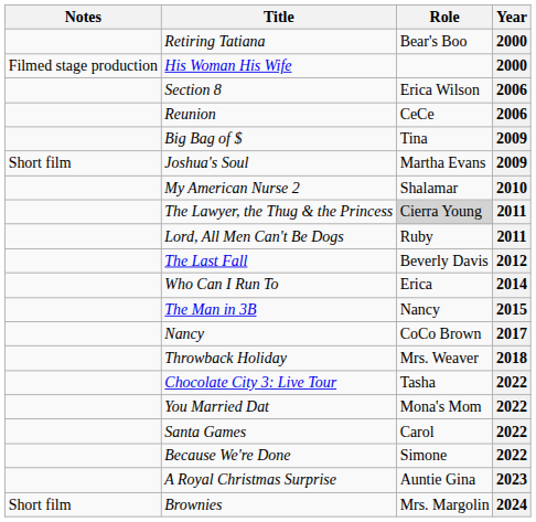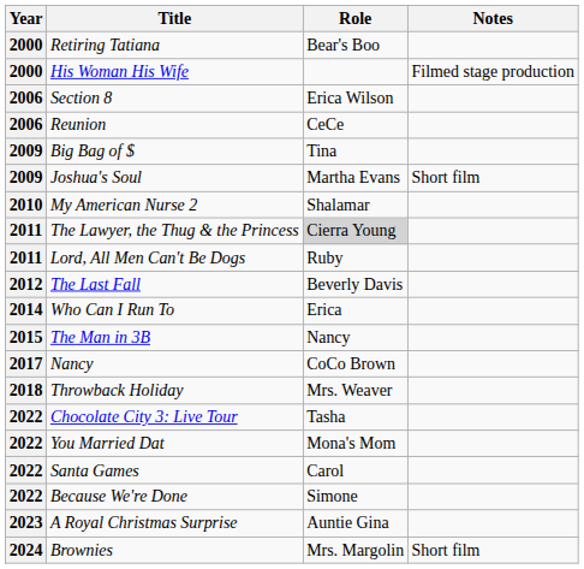columns swapped: Year <-> Notes
